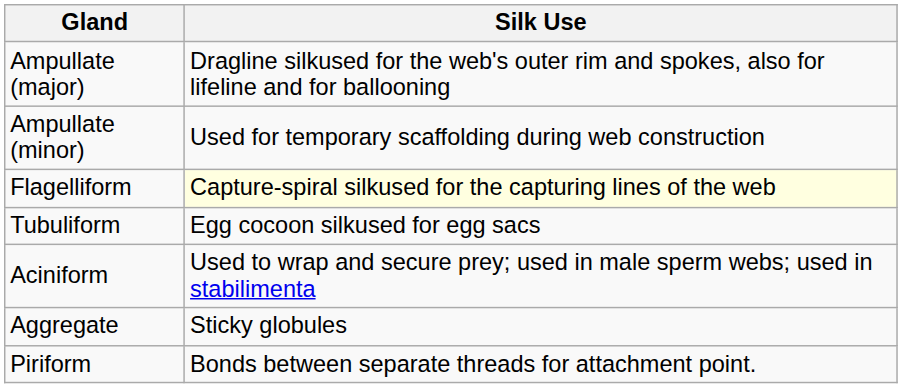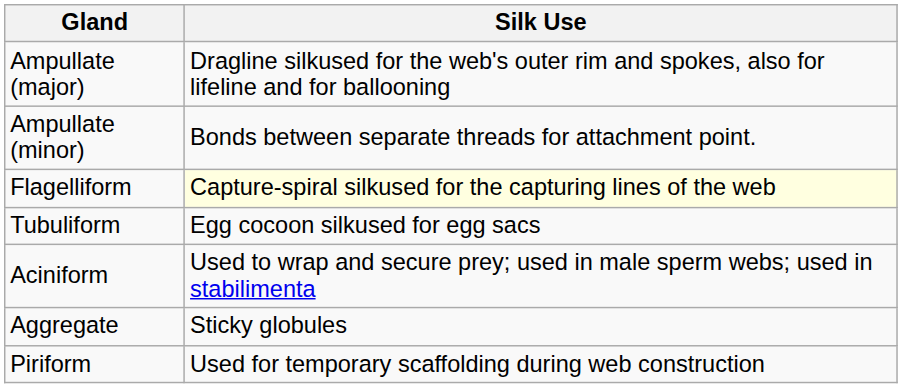Ampullate (minor) | Silk Use: Used for temporary scaffolding during web construction -> Bonds between separate threads for attachment point.
Piriform | Silk Use: Bonds between separate threads for attachment point. -> Used for temporary scaffolding during web construction
